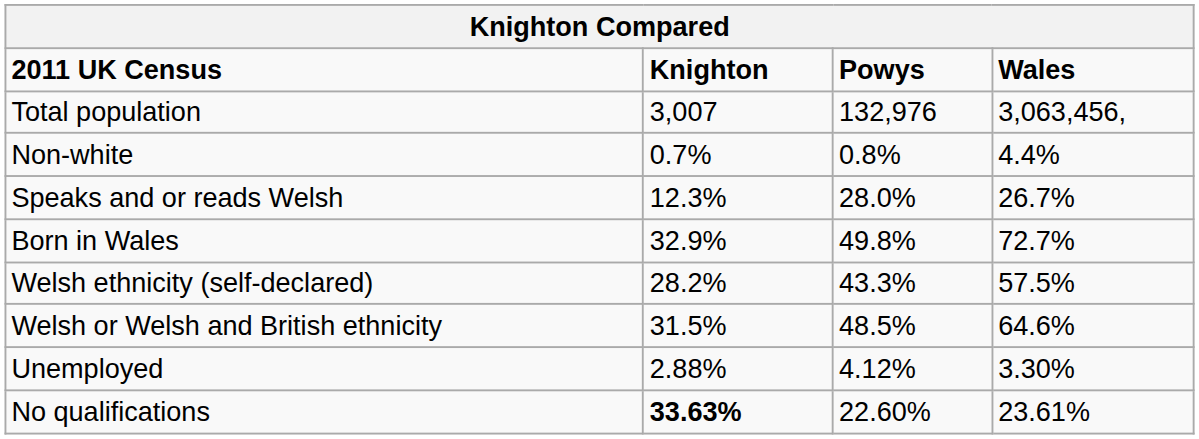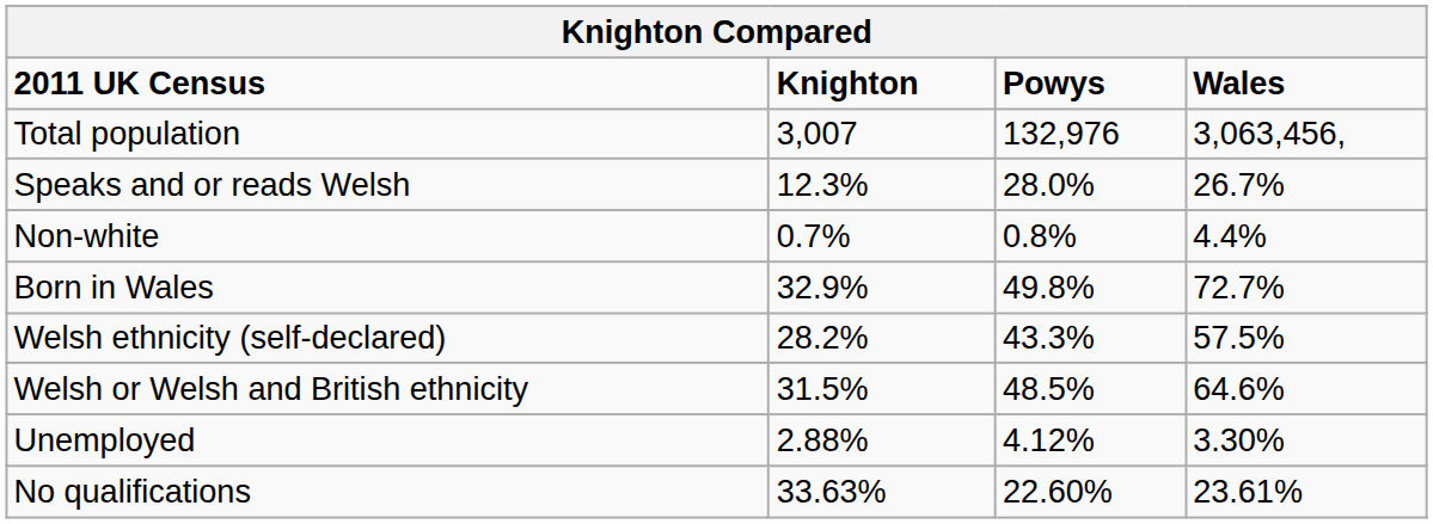rows swapped: Speaks and or reads Welsh <-> Non-white
No qualifications | Knighton: bold -> normal
